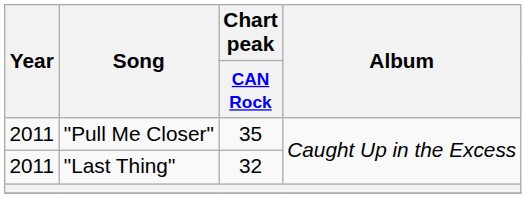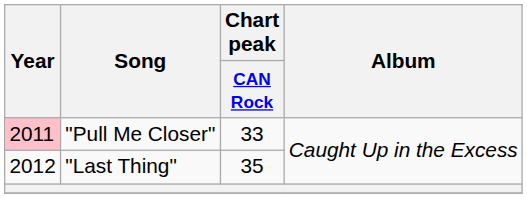"Pull Me Closer" | Year: no background -> pink background
"Pull Me Closer" | Chart peak / CAN Rock: 35 -> 33
"Last Thing" | Year: 2011 -> 2012
"Last Thing" | Chart peak / CAN Rock: 32 -> 35
